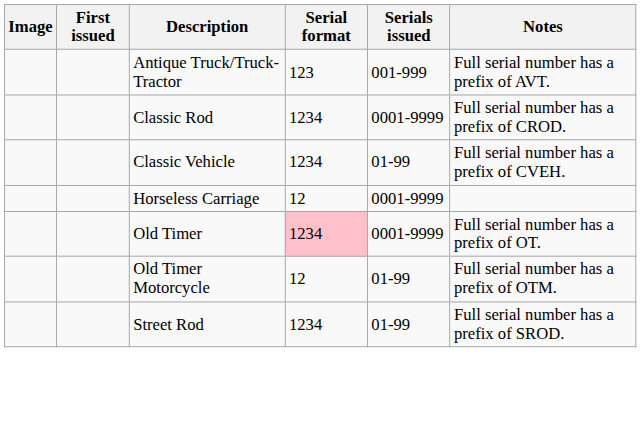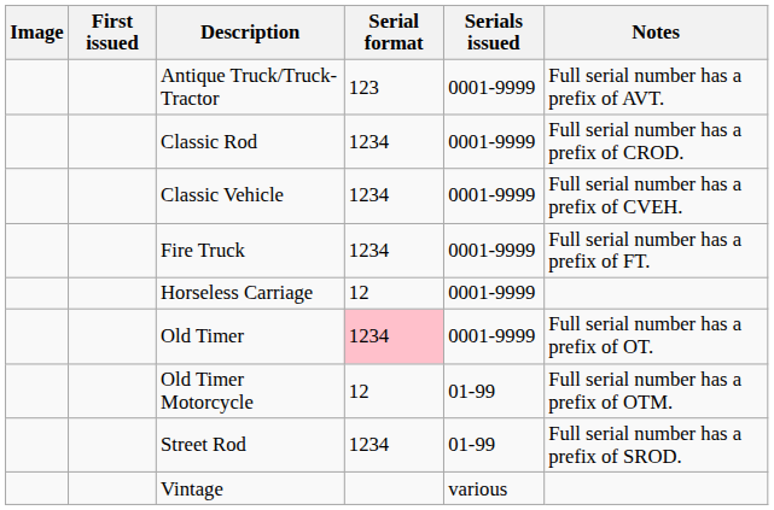Antique Truck/Truck-Tractor | Serials issued: 001-999 -> 0001-9999
Classic Vehicle | Serials issued: 01-99 -> 0001-9999
+ row: Fire Truck | 1234 | 0001-9999 | Full serial number has a prefix of FT.
+ row: Vintage | various
